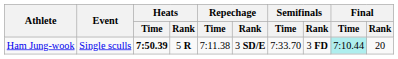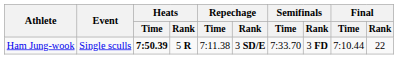Ham Jung-wook | Final / Time: paleturquoise background -> no background
Ham Jung-wook | Final / Rank: 20 -> 22
